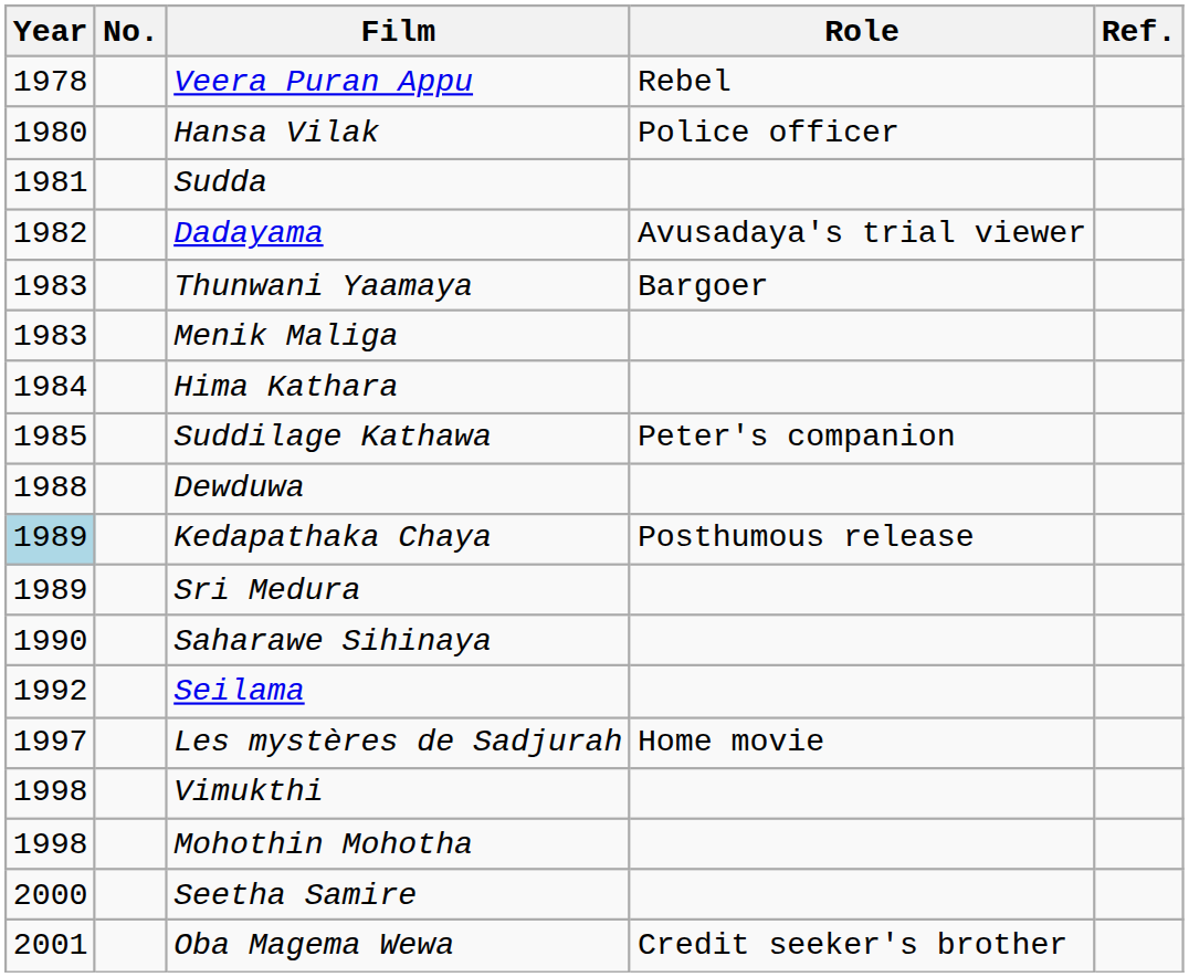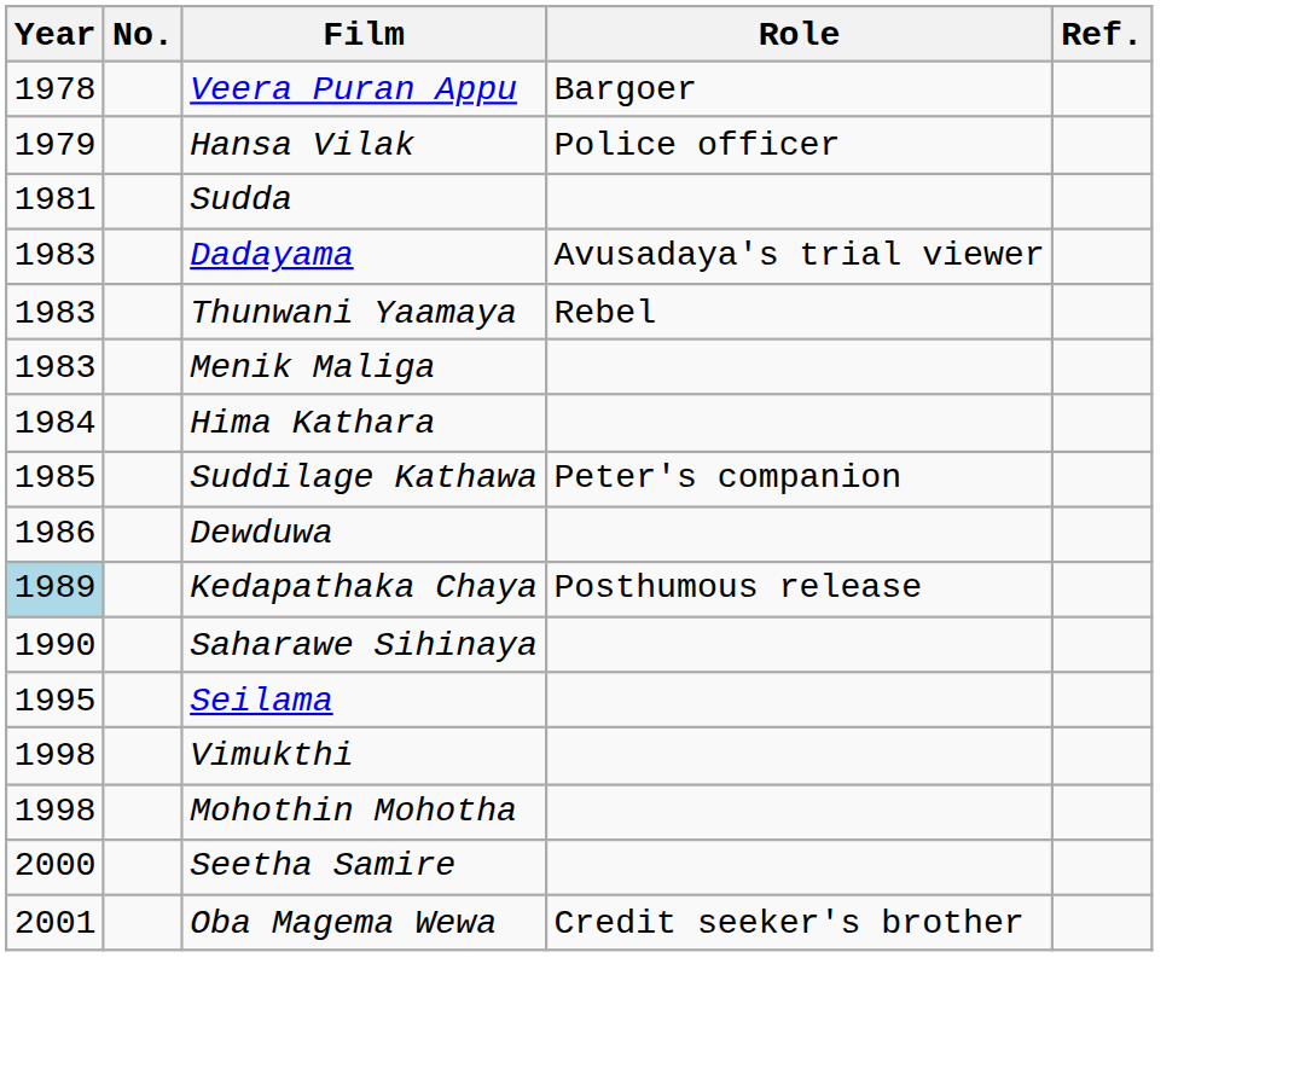Veera Puran Appu | Role: Rebel -> Bargoer
Hansa Vilak | Year: 1980 -> 1979
Dadayama | Year: 1982 -> 1983
Thunwani Yaamaya | Role: Bargoer -> Rebel
Dewduwa | Year: 1988 -> 1986
- row: 1989 | Sri Medura
Seilama | Year: 1992 -> 1995
- row: 1997 | Les mystères de Sadjurah | Home movie
